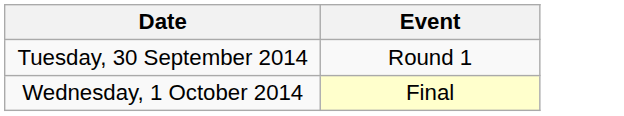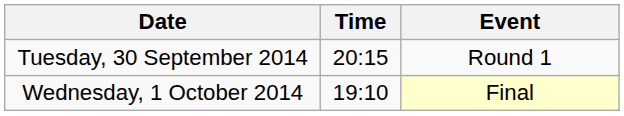+ column: Time | 20:15 | 19:10
